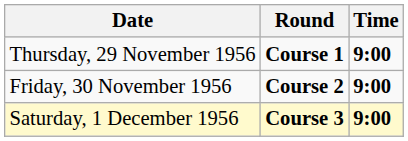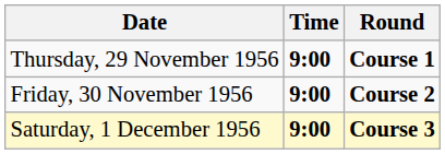columns swapped: Time <-> Round
